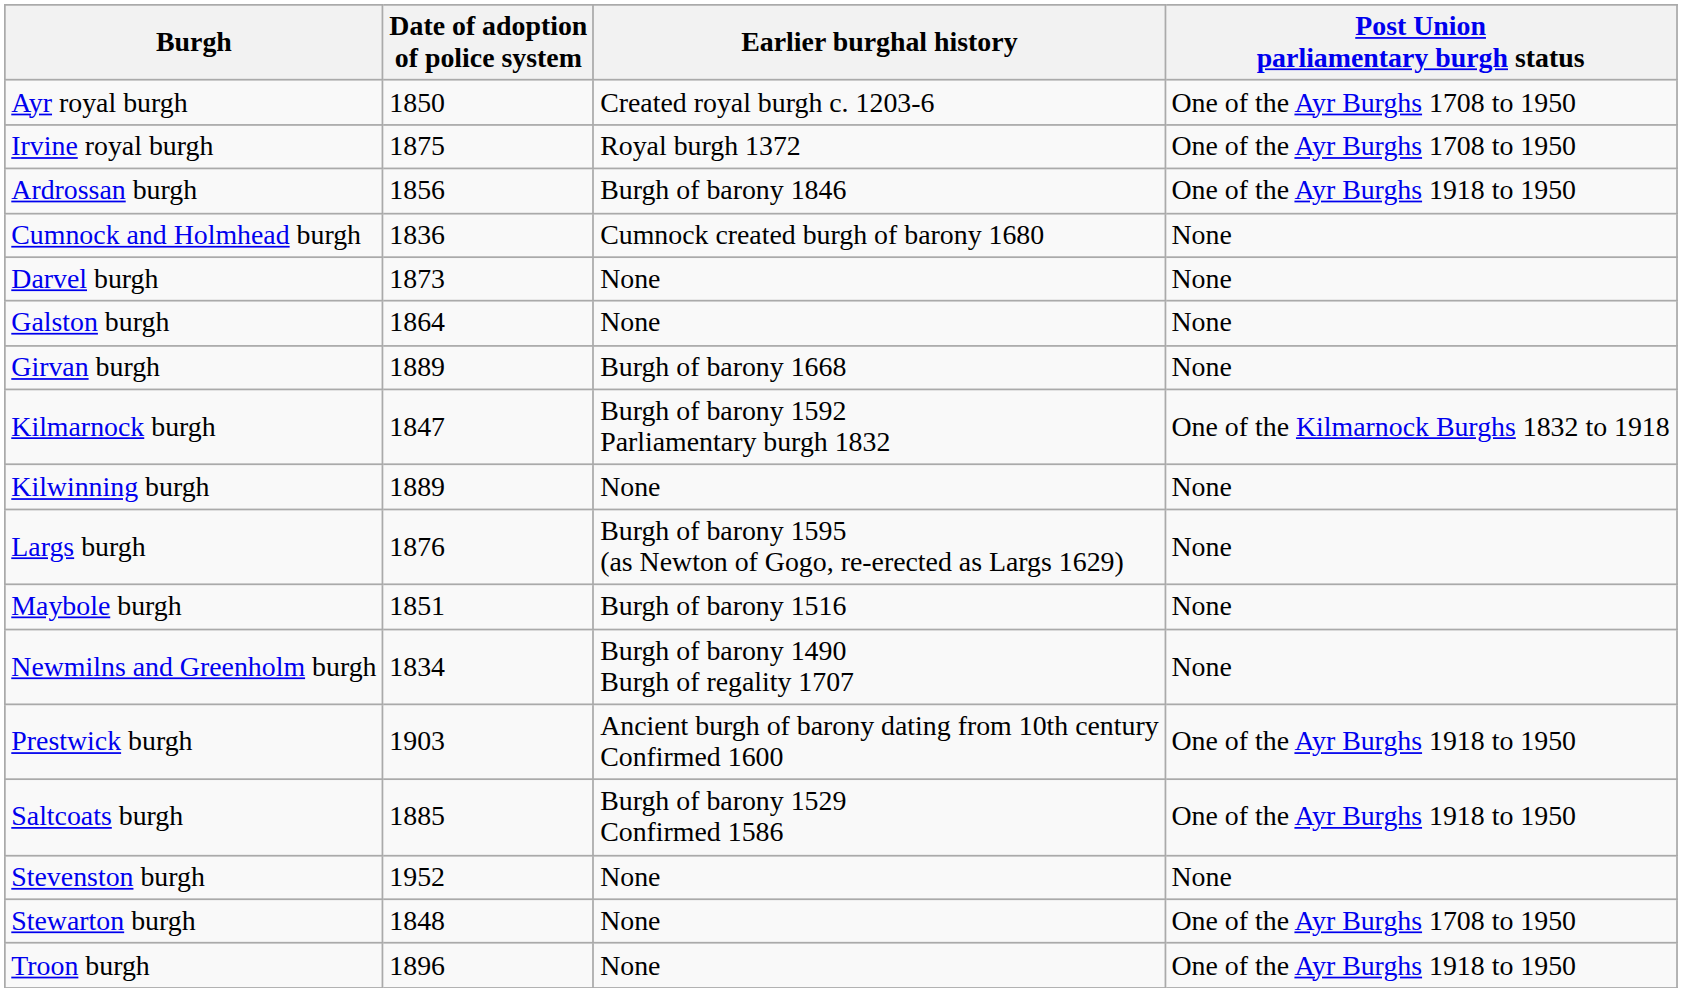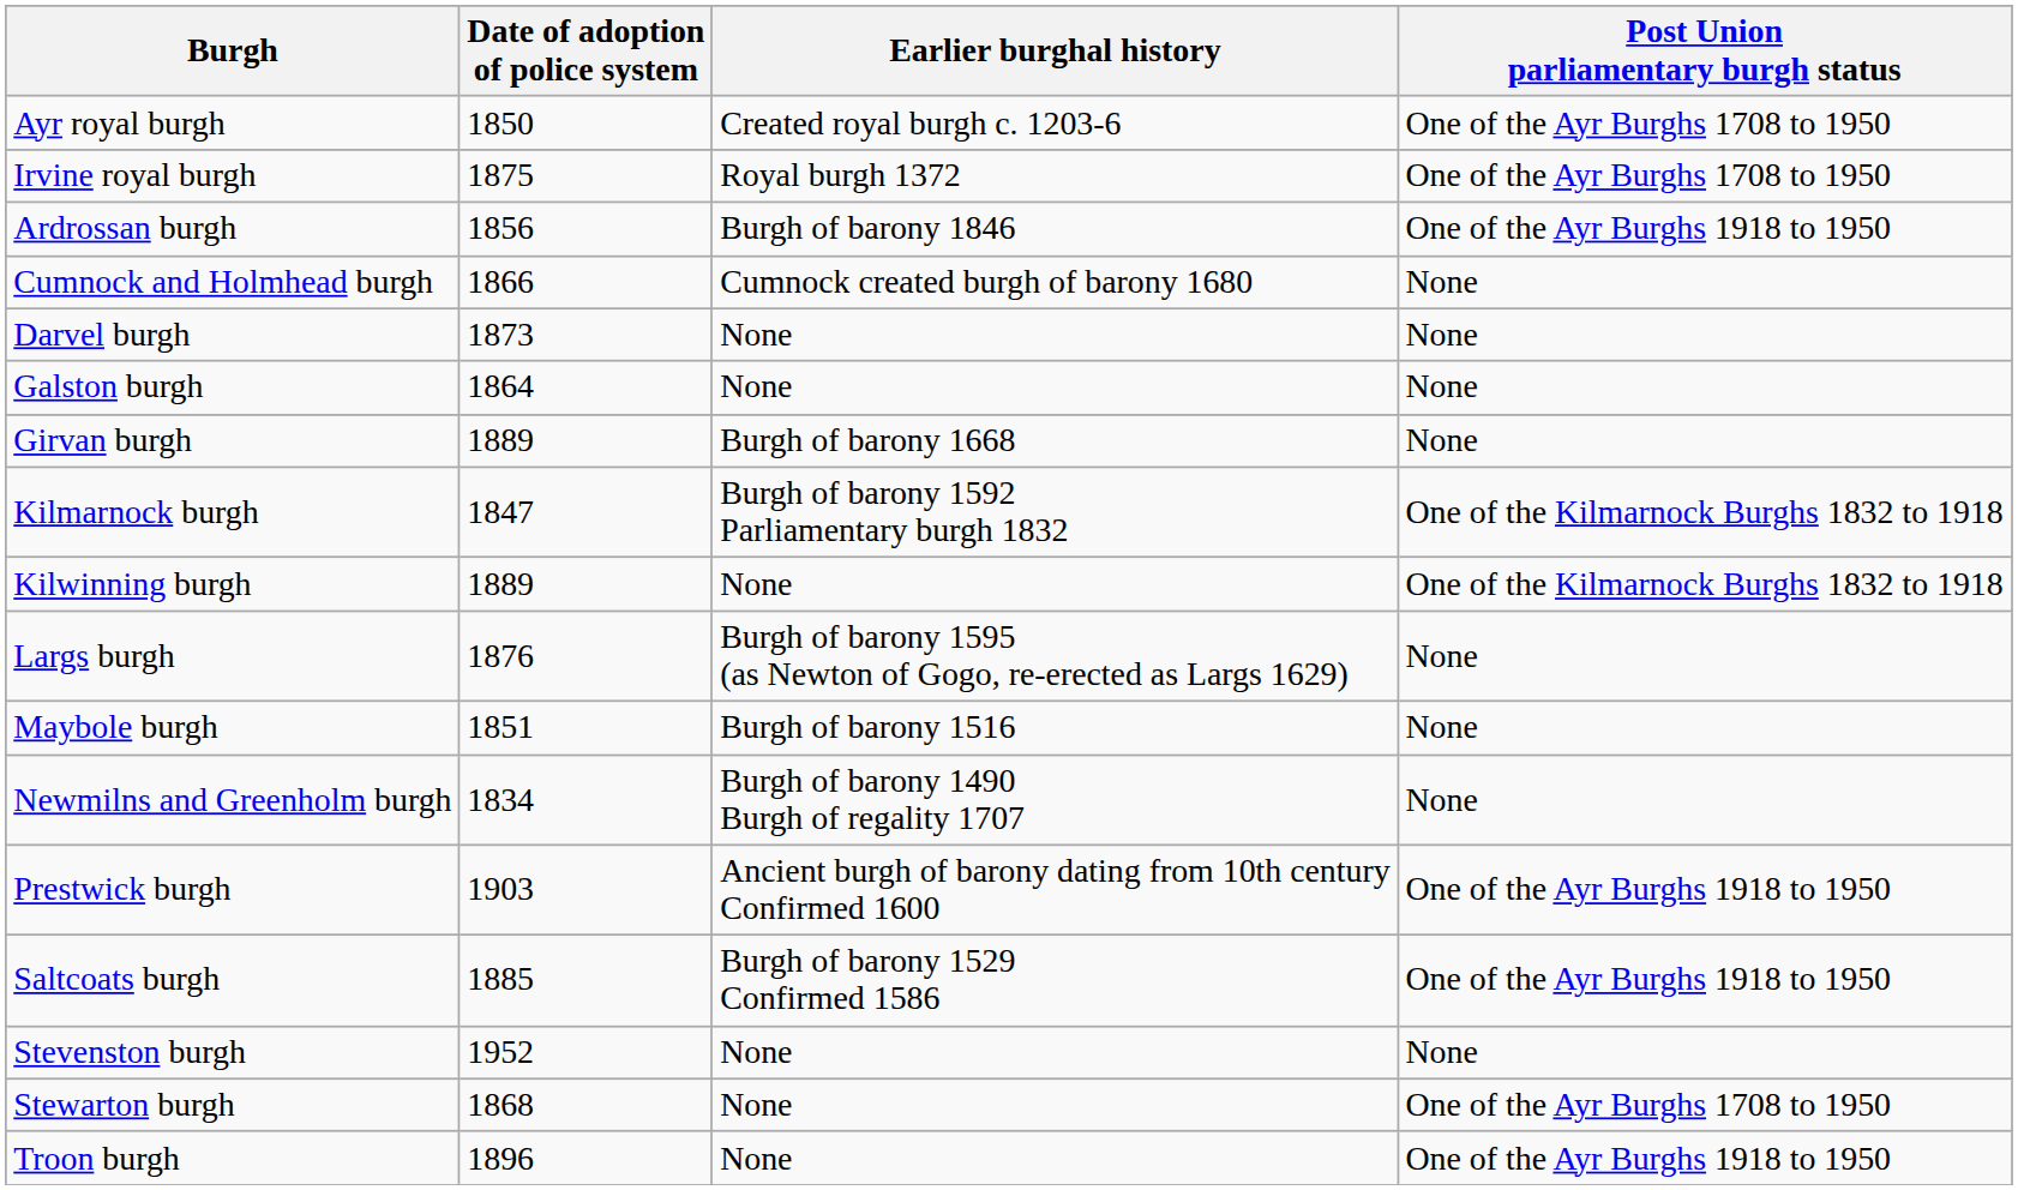Cumnock and Holmhead burgh | Date of adoption of police system: 1836 -> 1866
Kilwinning burgh | Post Union parliamentary burgh status: None -> One of the Kilmarnock Burghs 1832 to 1918
Stewarton burgh | Date of adoption of police system: 1848 -> 1868
